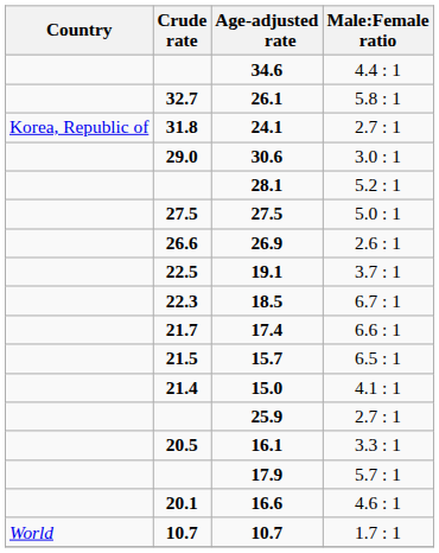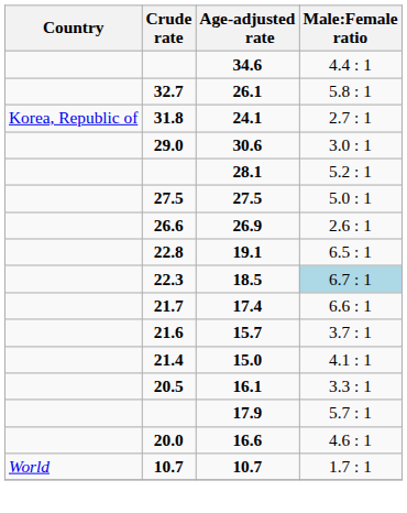19.1 | Crude rate: 22.5 -> 22.8
19.1 | Male:Female ratio: 3.7 : 1 -> 6.5 : 1
18.5 | Male:Female ratio: no background -> lightblue background
15.7 | Crude rate: 21.5 -> 21.6
15.7 | Male:Female ratio: 6.5 : 1 -> 3.7 : 1
- row: 25.9 | 2.7 : 1
16.6 | Crude rate: 20.1 -> 20.0
